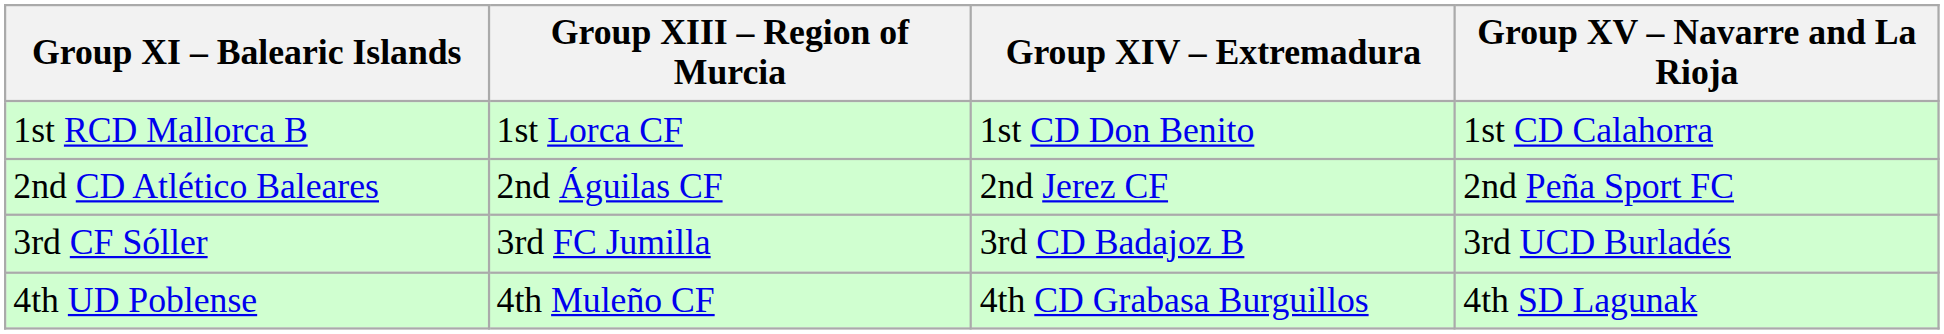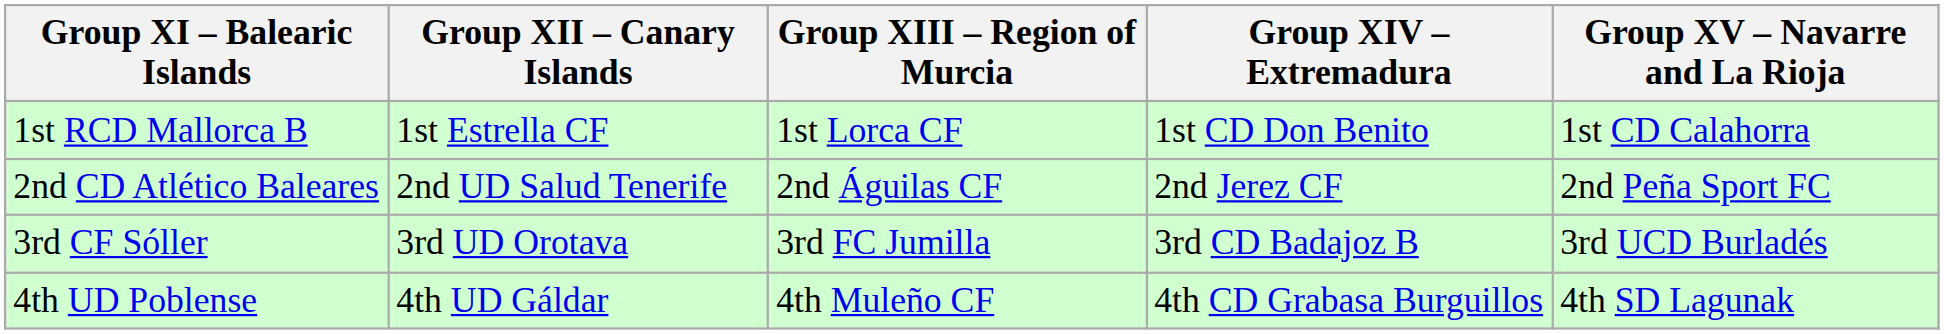+ column: Group XII – Canary Islands | 1st Estrella CF | 2nd UD Salud Tenerife | 3rd UD Orotava | 4th UD Gáldar
